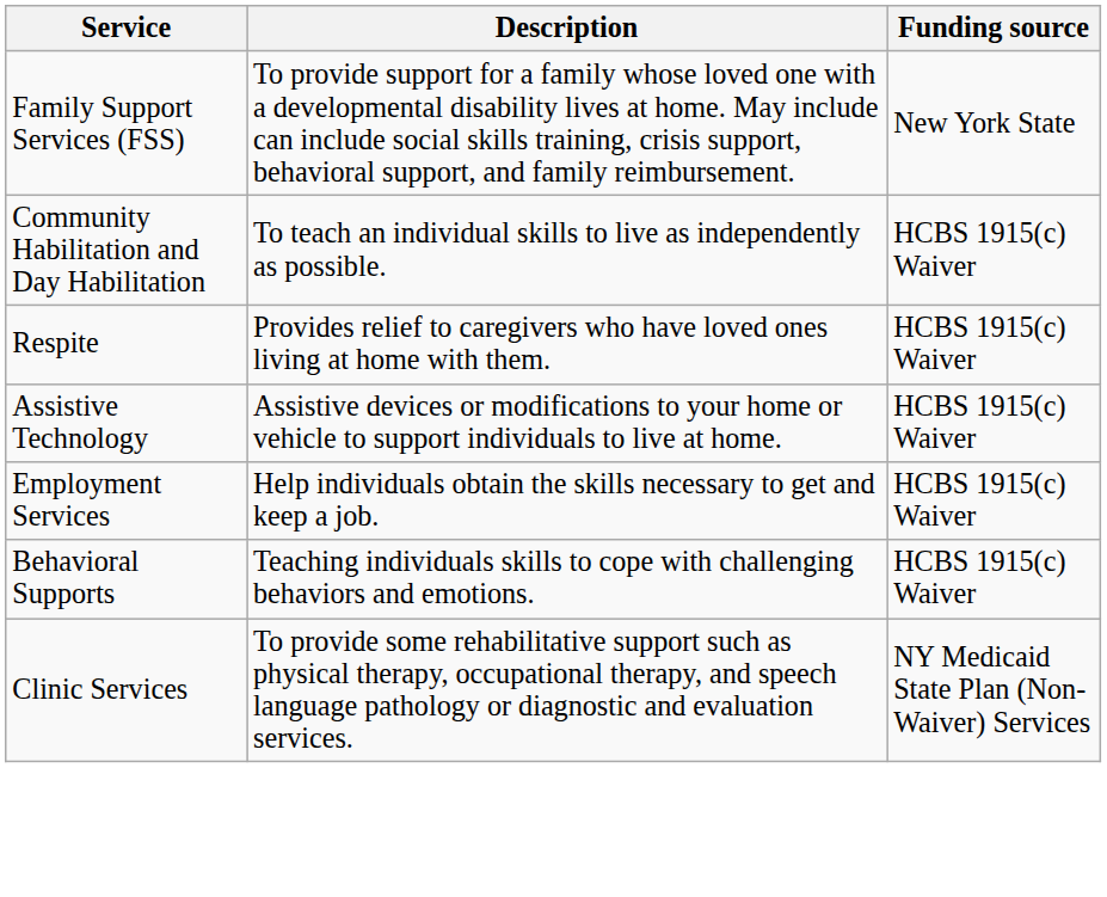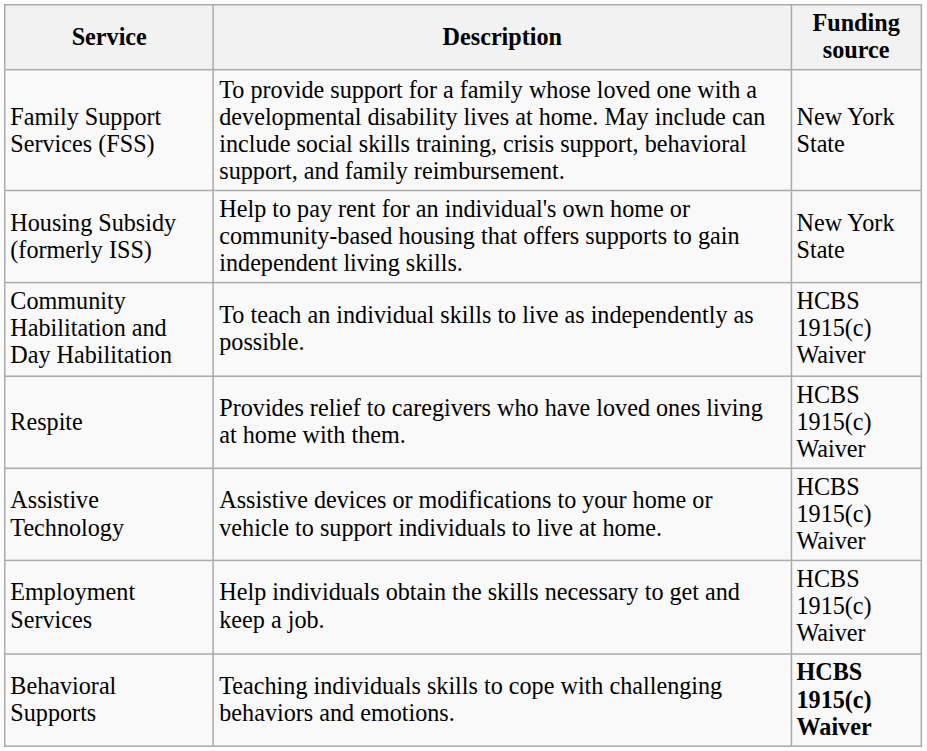+ row: Housing Subsidy (formerly ISS) | Help to pay rent for an individual's own home or community-based housing that offers supports to gain independent living skills. | New York State
Behavioral Supports | Funding source: normal -> bold
- row: Clinic Services | To provide some rehabilitative support such as physical therapy, occupational therapy, and speech language pathology or diagnostic and evaluation services. | NY Medicaid State Plan (Non-Waiver) Services
